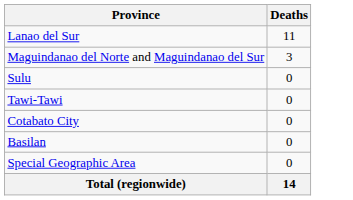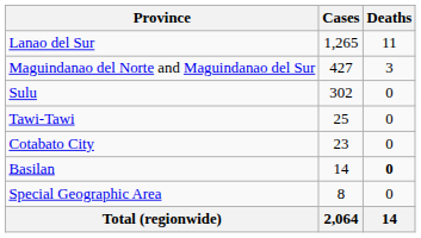+ column: Cases | 1,265 | 427 | 302 | 25 | 23 | 14 | 8 | 2,064
Basilan | Deaths: normal -> bold
